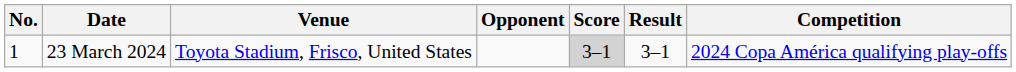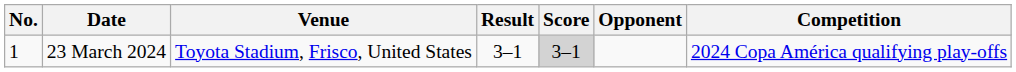columns swapped: Opponent <-> Result
